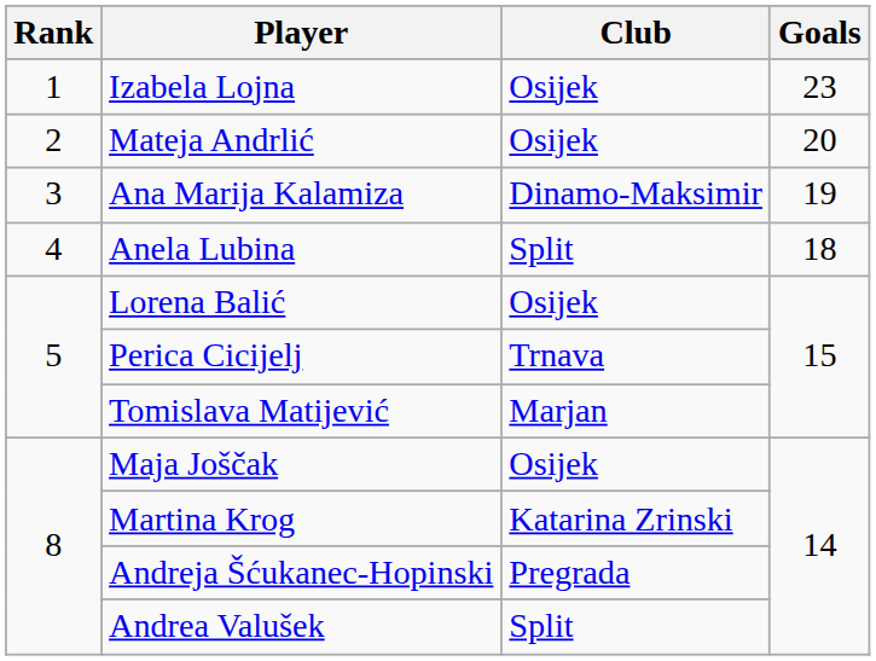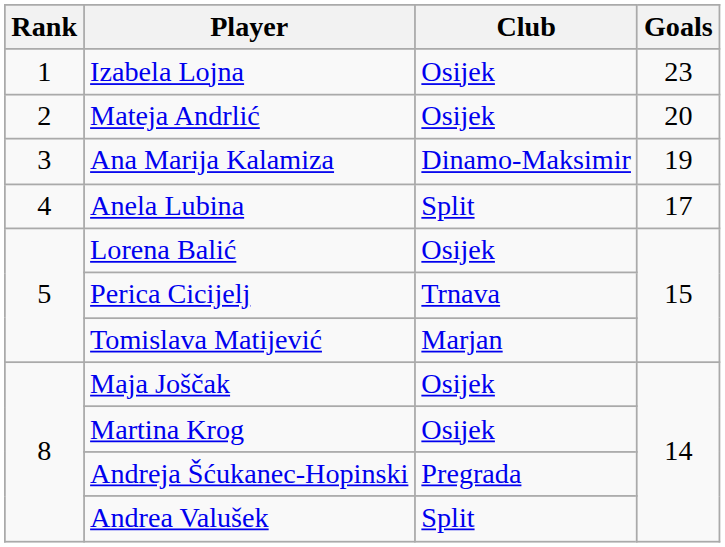Anela Lubina | Goals: 18 -> 17
Martina Krog | Club: Katarina Zrinski -> Osijek
